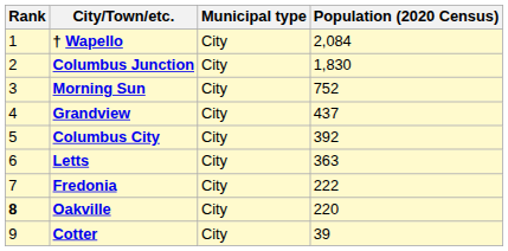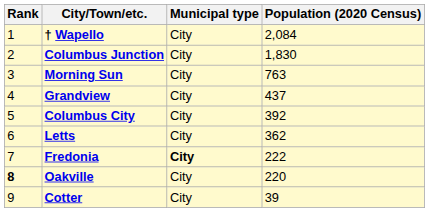Morning Sun | Population (2020 Census): 752 -> 763
Letts | Population (2020 Census): 363 -> 362
Fredonia | Municipal type: normal -> bold
